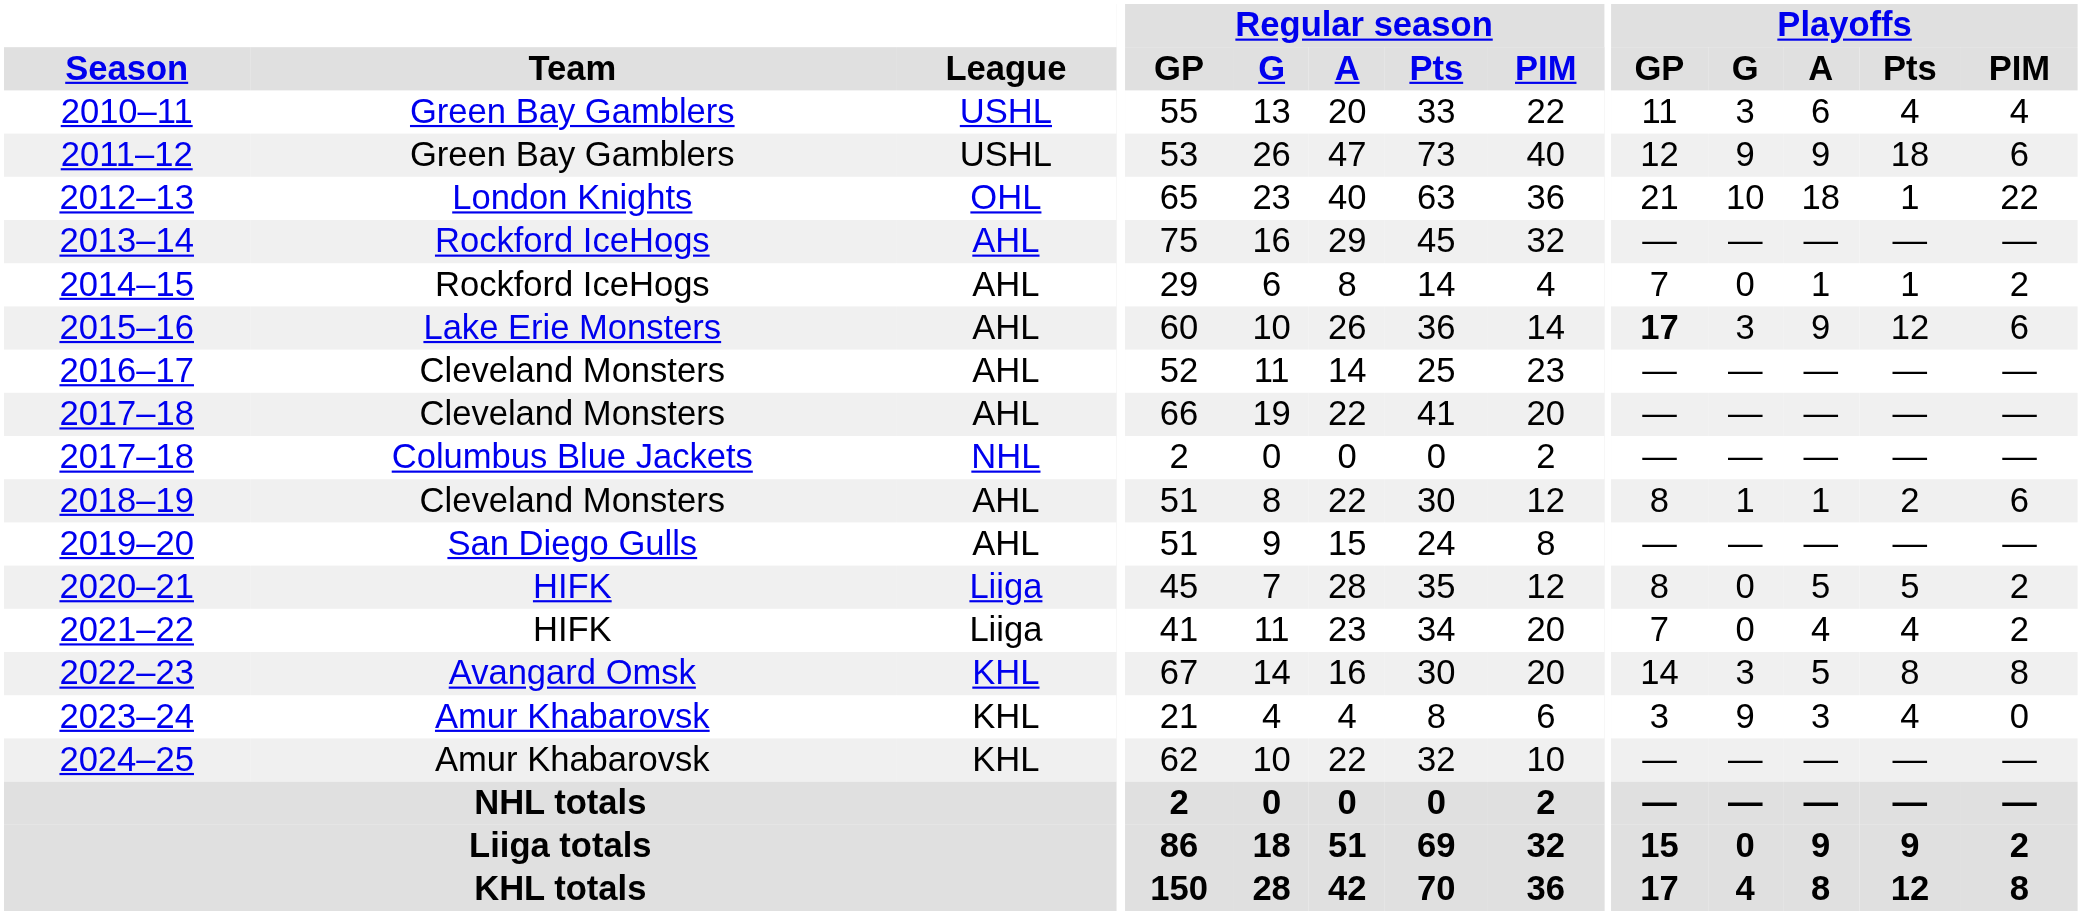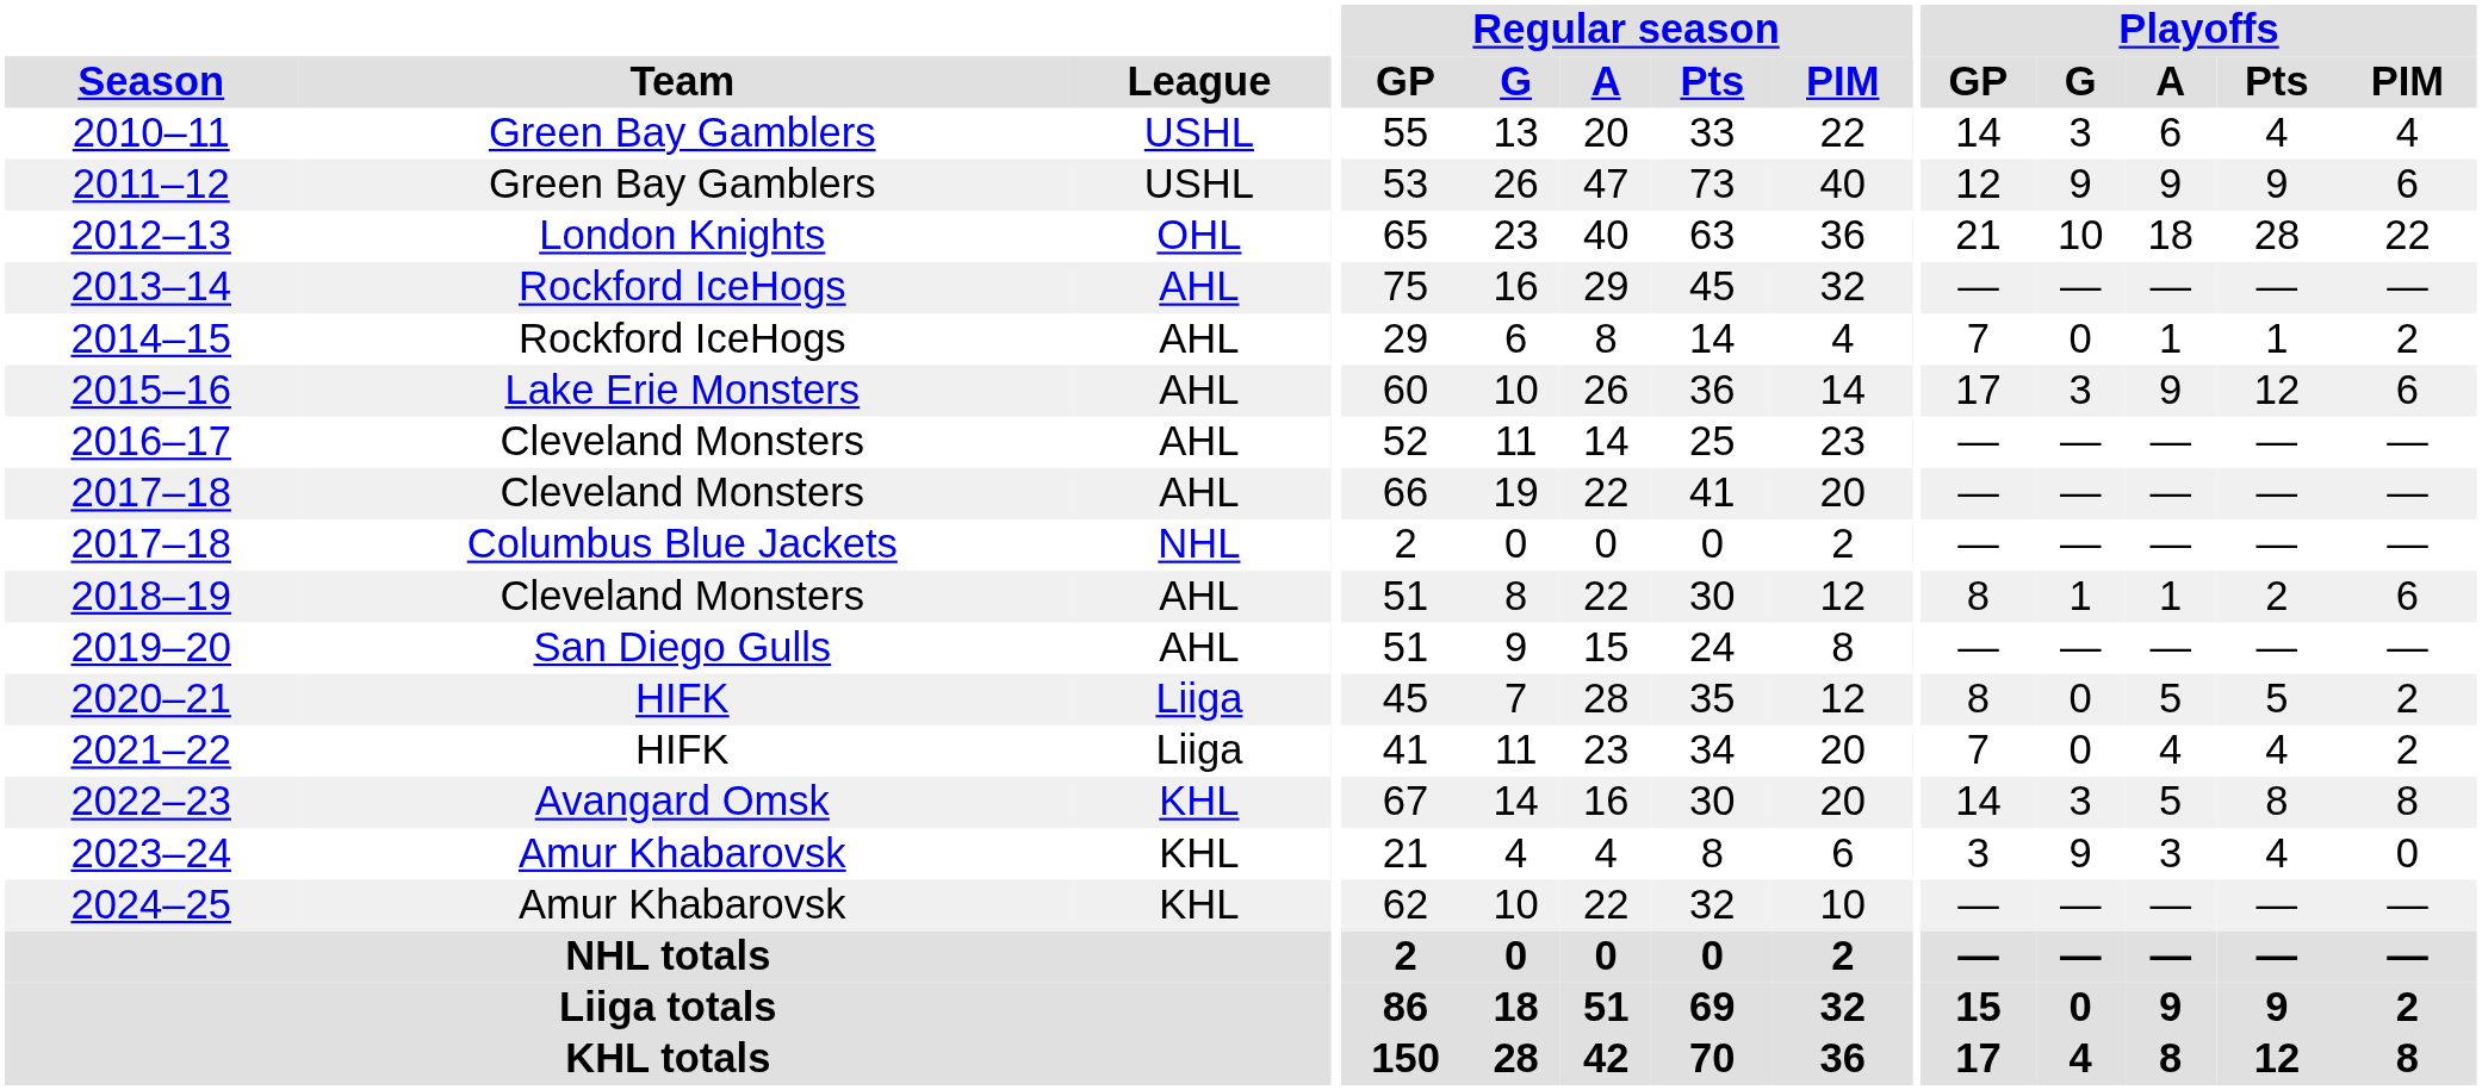2010–11 | Playoffs / GP: 11 -> 14
2011–12 | Playoffs / Pts: 18 -> 9
2012–13 | Playoffs / Pts: 1 -> 28
2015–16 | Playoffs / GP: bold -> normal
